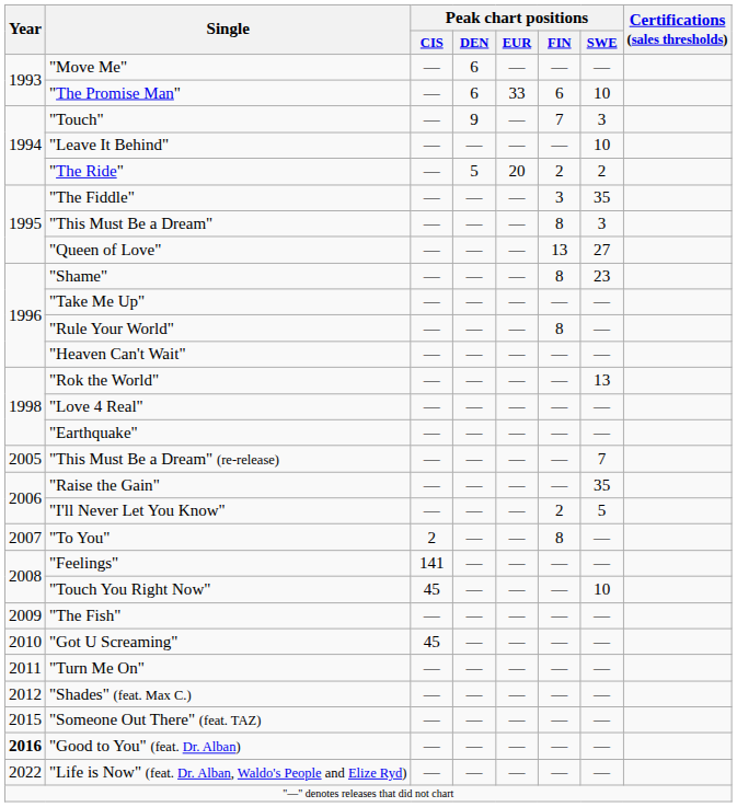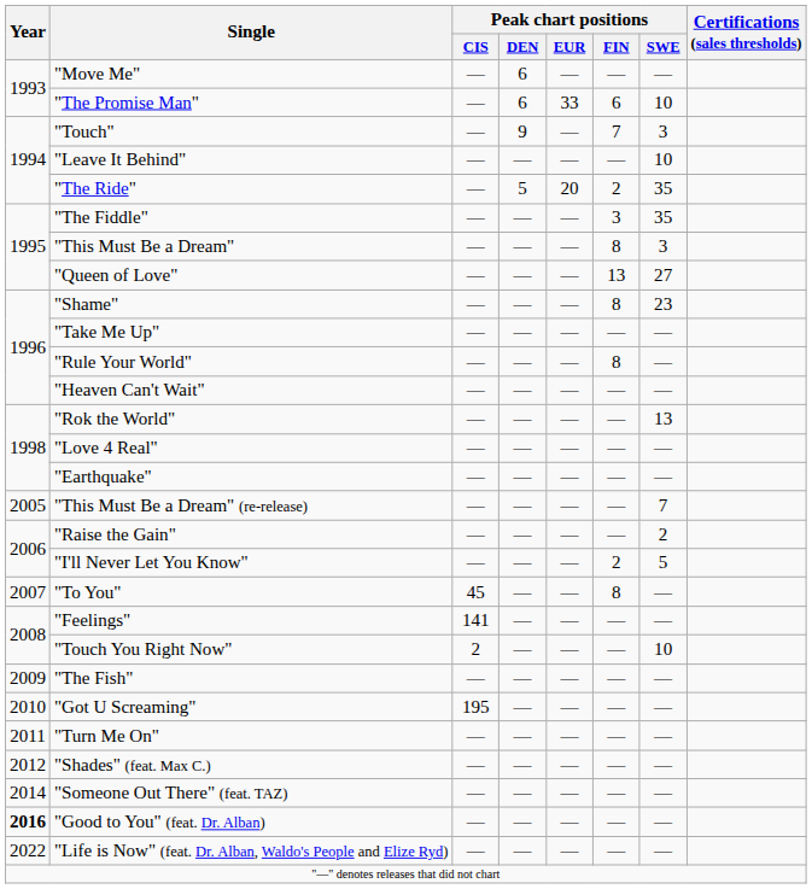"The Ride" | Peak chart positions / SWE: 2 -> 35
"Raise the Gain" | Peak chart positions / SWE: 35 -> 2
"To You" | Peak chart positions / CIS: 2 -> 45
"Touch You Right Now" | Peak chart positions / CIS: 45 -> 2
"Got U Screaming" | Peak chart positions / CIS: 45 -> 195
"Someone Out There" (feat. TAZ) | Year: 2015 -> 2014
